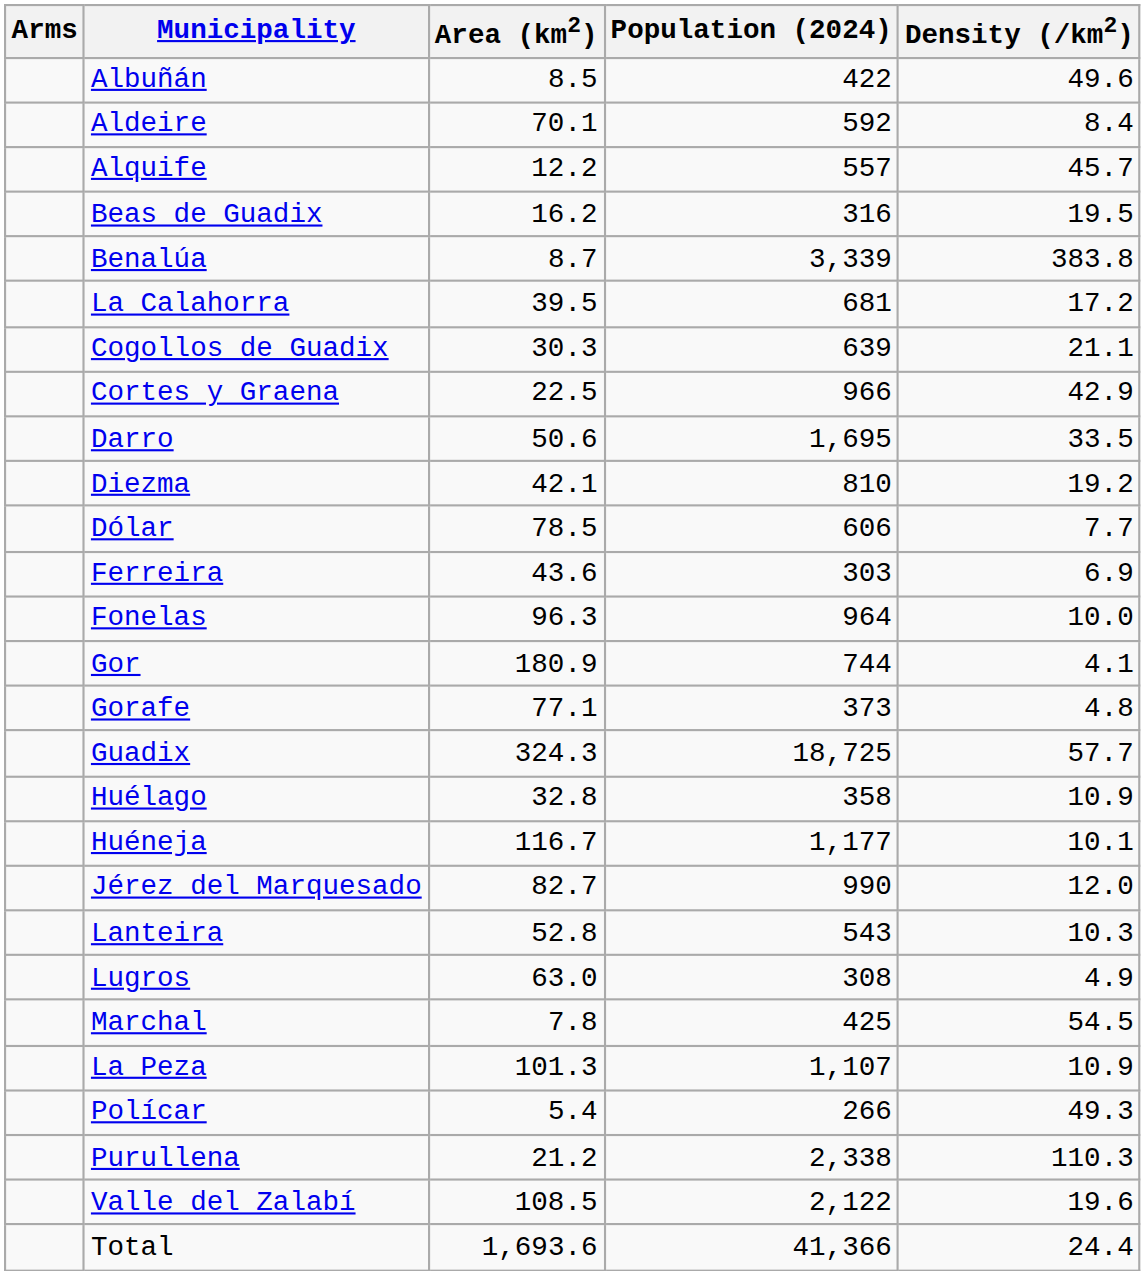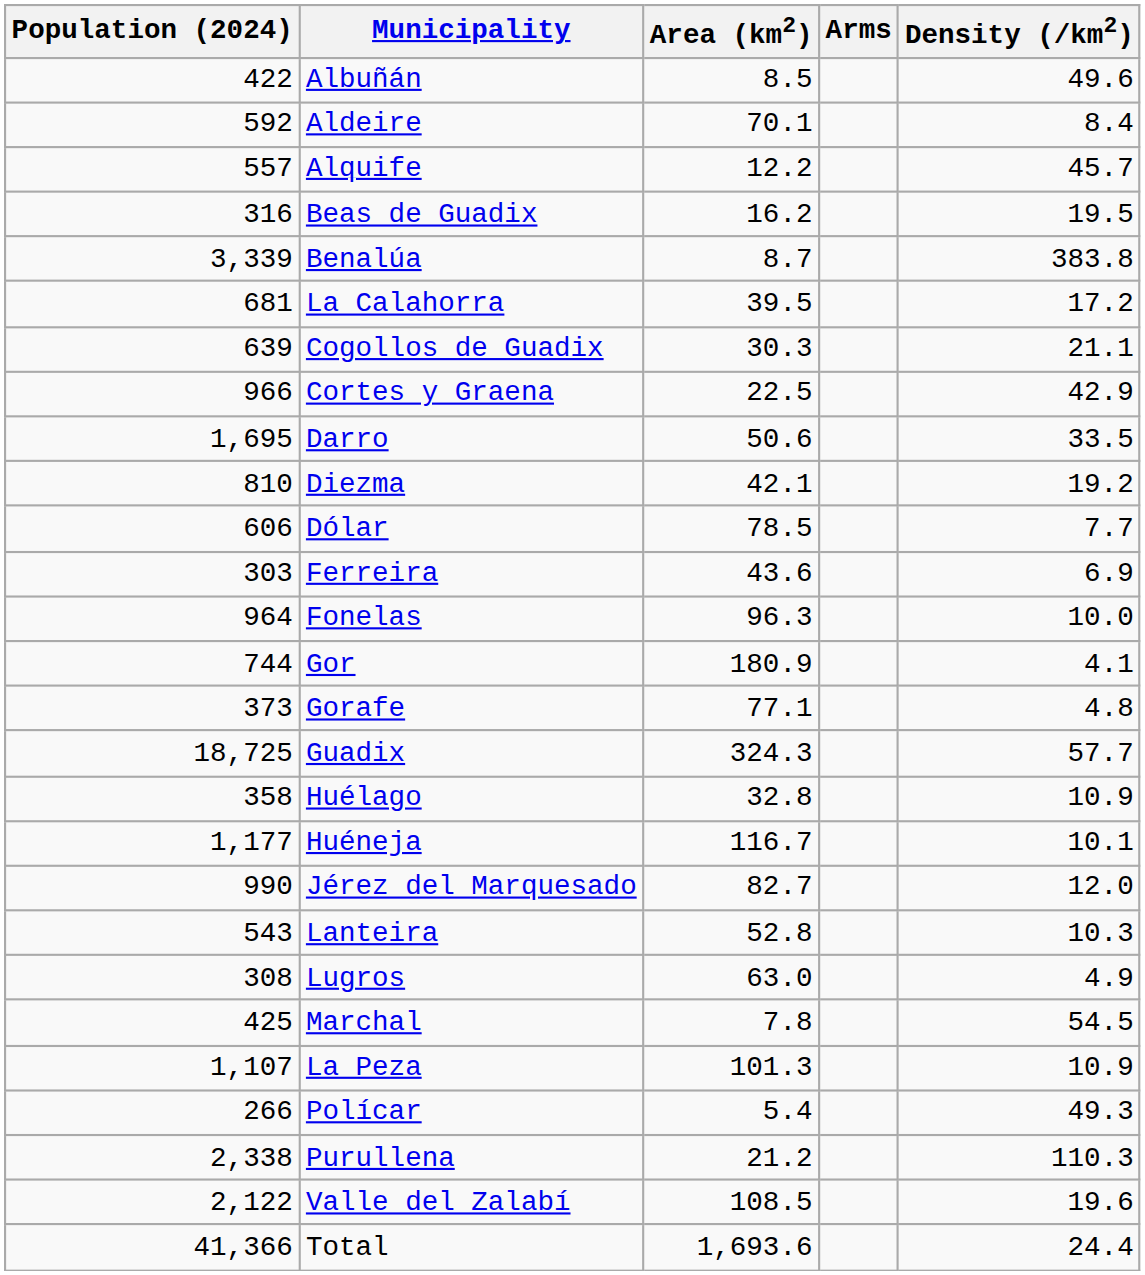columns swapped: Arms <-> Population (2024)
